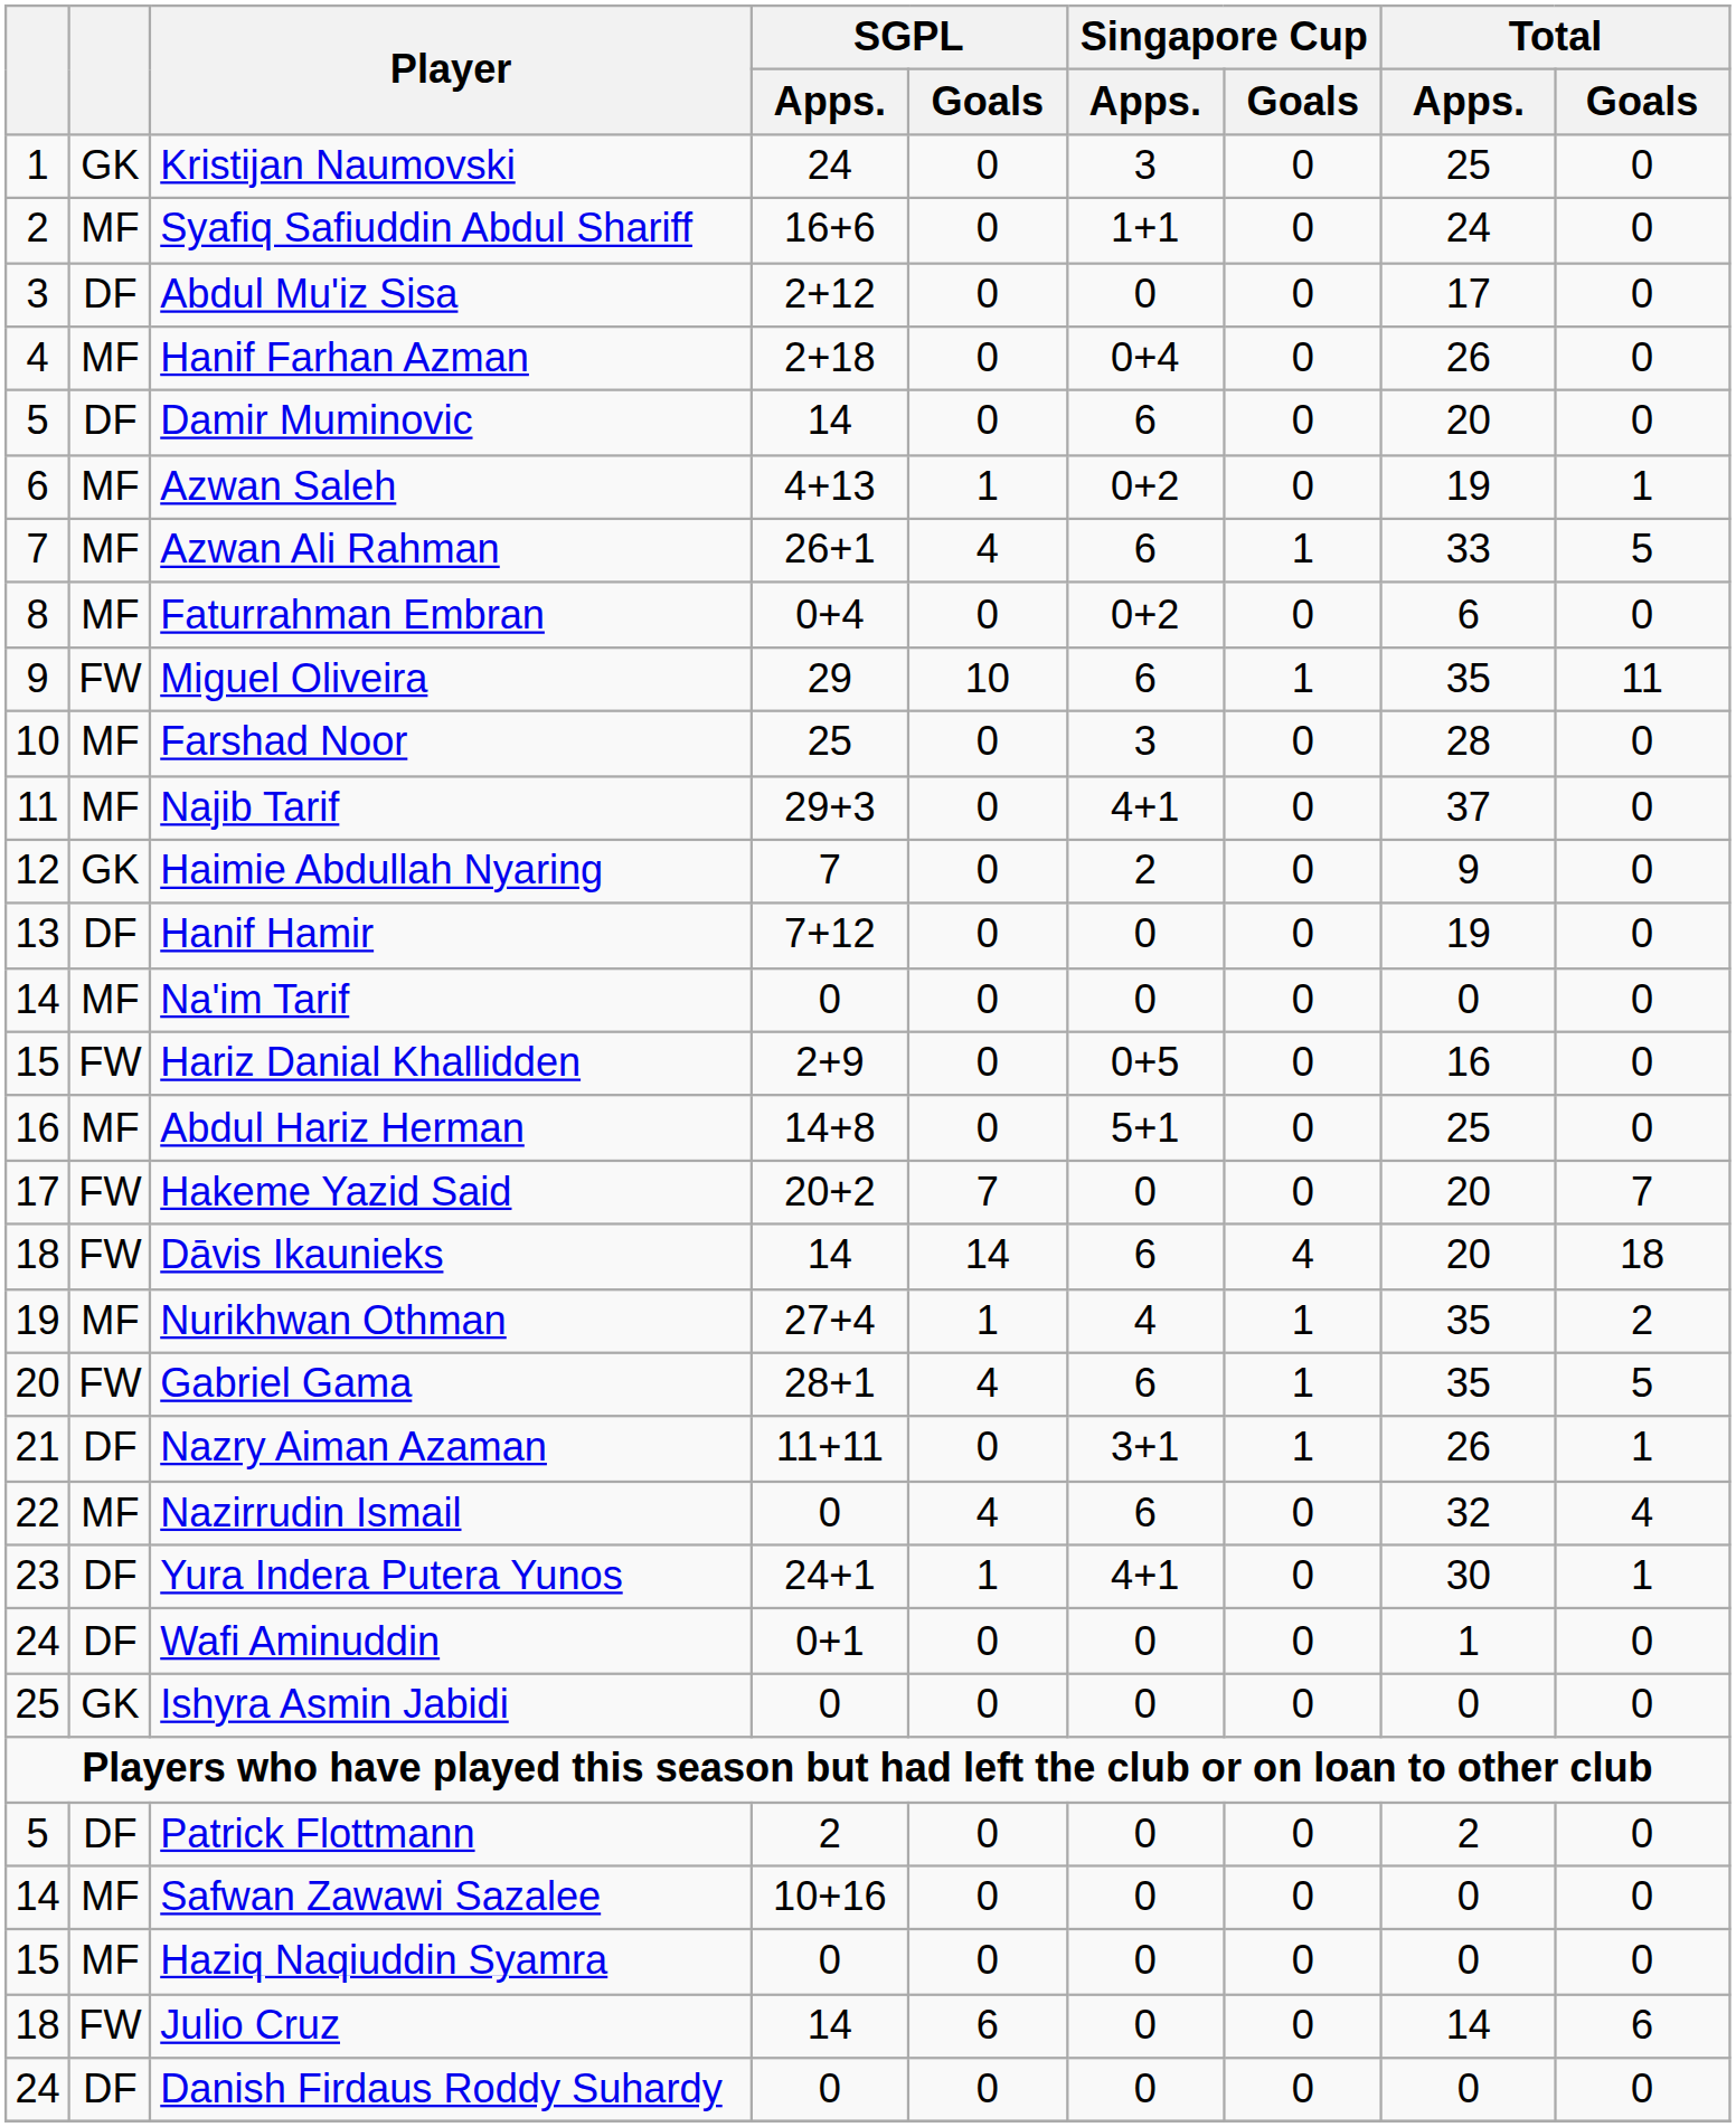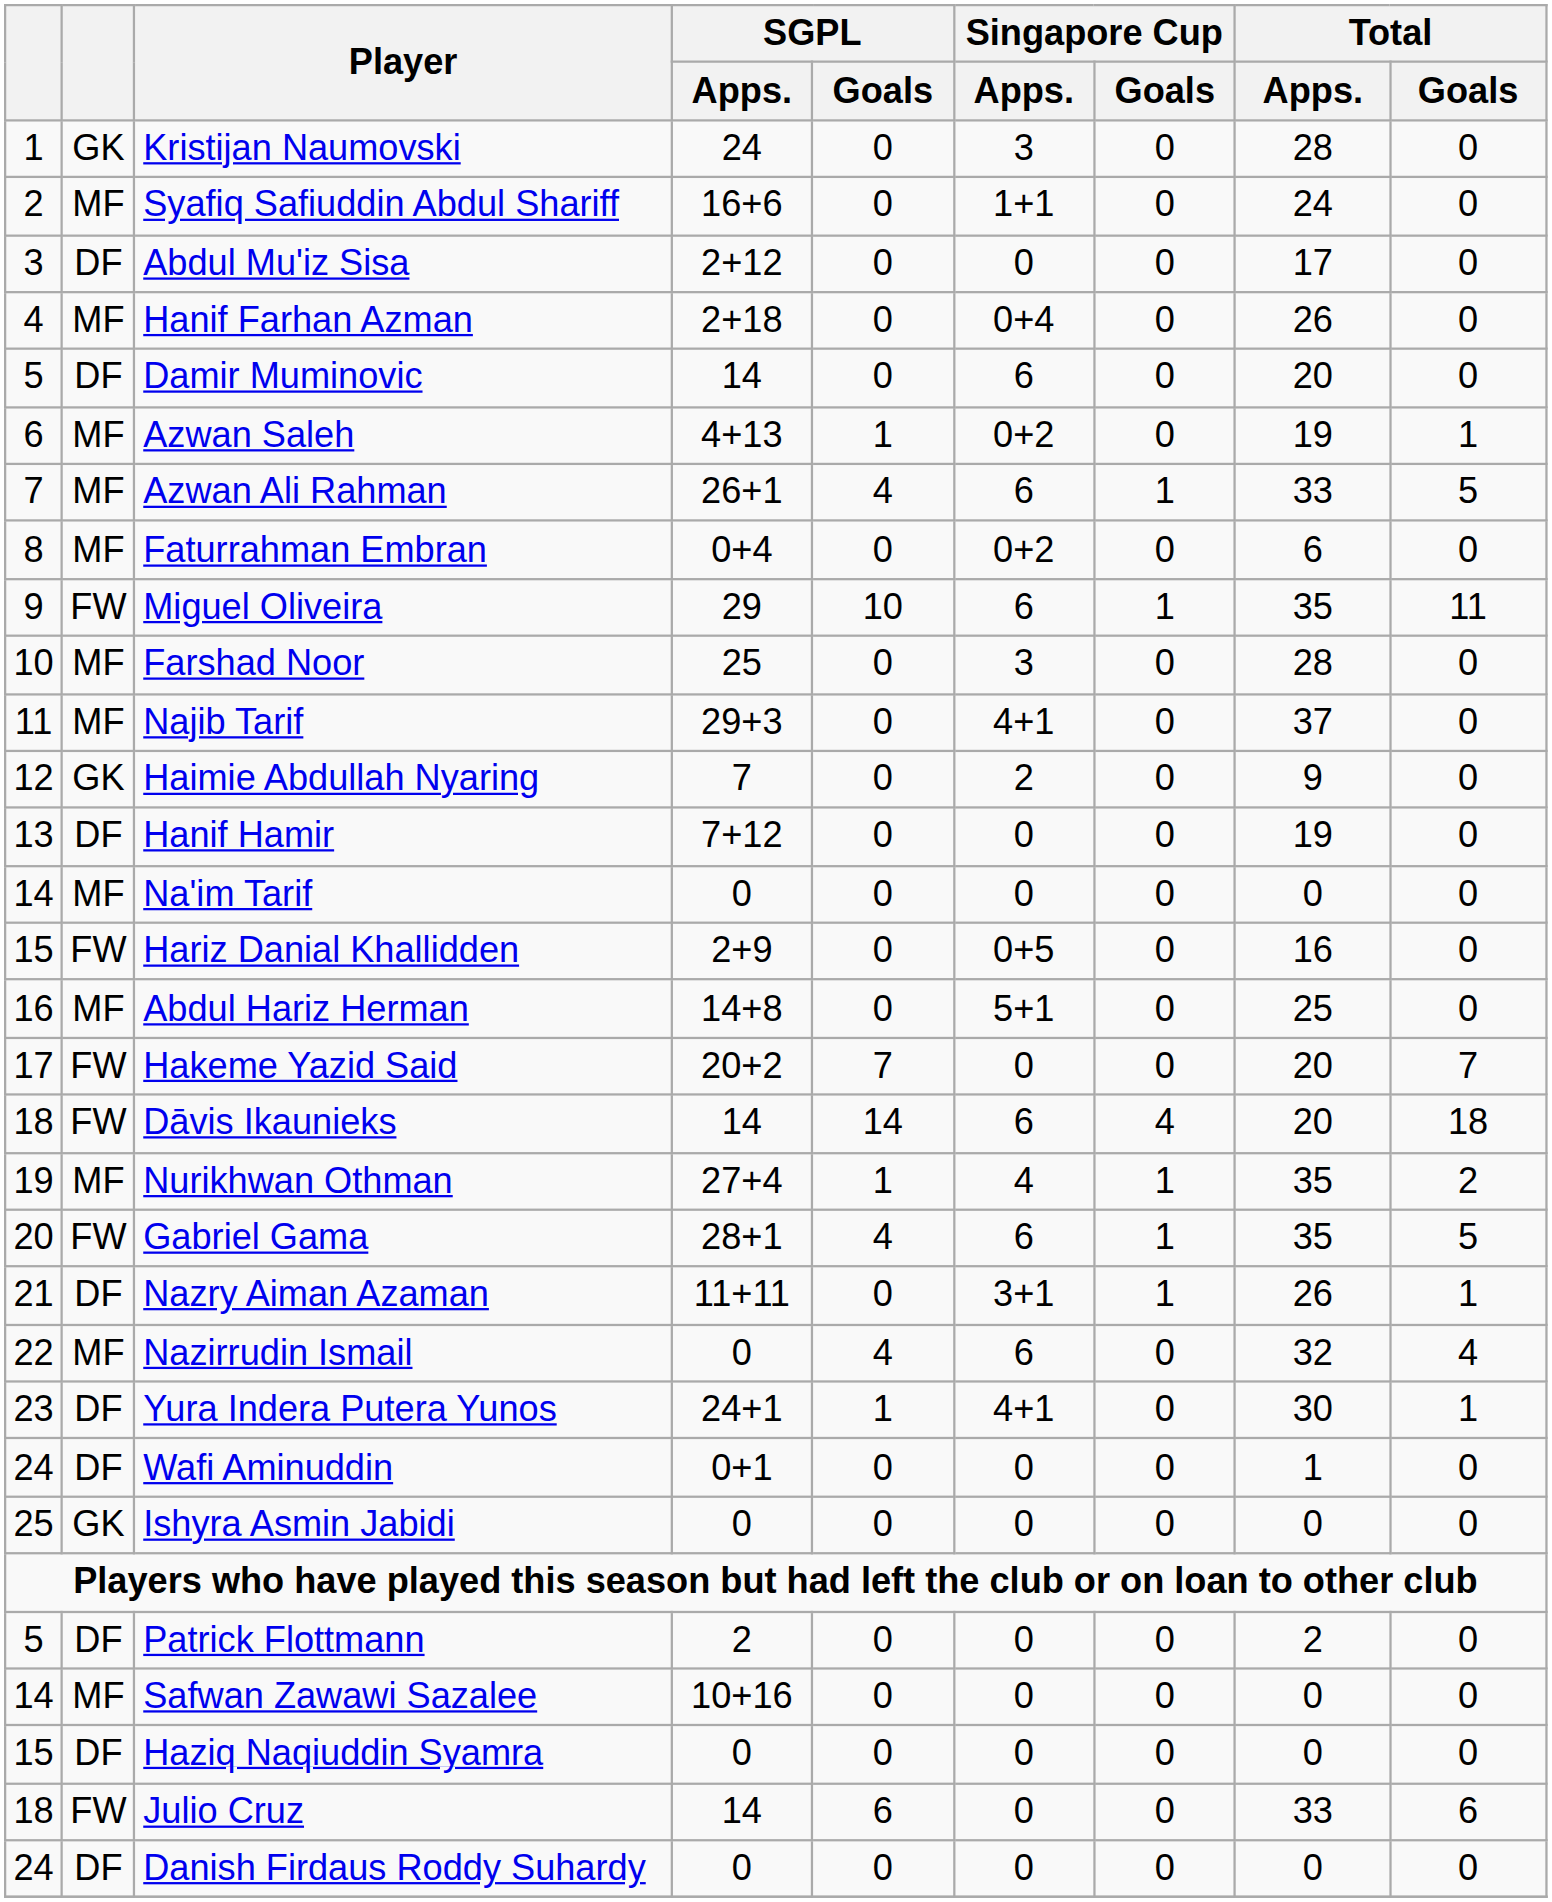Kristijan Naumovski | Total / Apps.: 25 -> 28
Haziq Naqiuddin Syamra | column 2: MF -> DF
Julio Cruz | Total / Apps.: 14 -> 33
